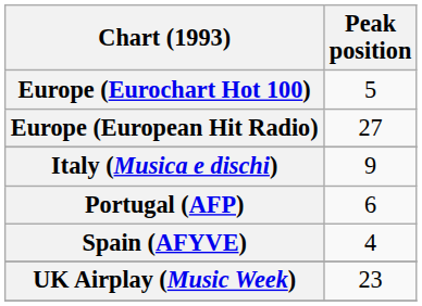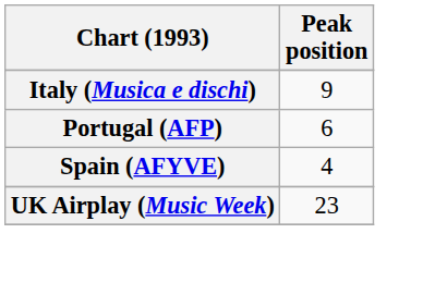- row: Europe (Eurochart Hot 100) | 5
- row: Europe (European Hit Radio) | 27
